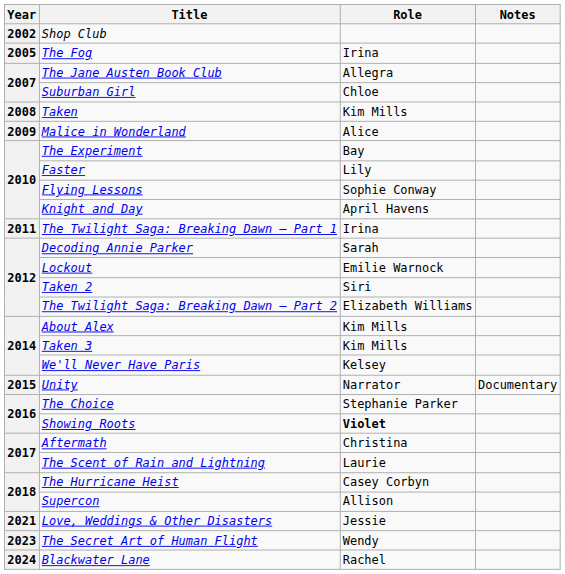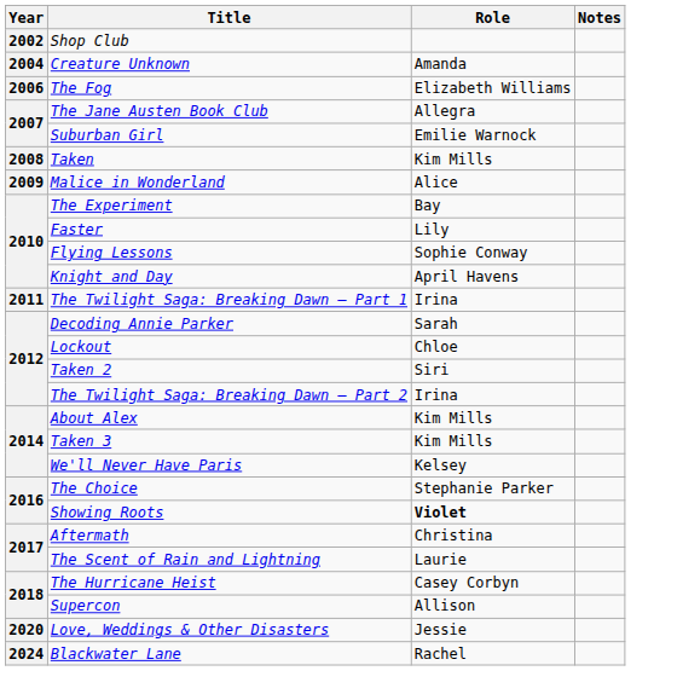+ row: 2004 | Creature Unknown | Amanda
The Fog | Year: 2005 -> 2006
The Fog | Role: Irina -> Elizabeth Williams
Suburban Girl | Role: Chloe -> Emilie Warnock
Lockout | Role: Emilie Warnock -> Chloe
The Twilight Saga: Breaking Dawn – Part 2 | Role: Elizabeth Williams -> Irina
- row: 2015 | Unity | Narrator | Documentary
Love, Weddings & Other Disasters | Year: 2021 -> 2020
- row: 2023 | The Secret Art of Human Flight | Wendy
